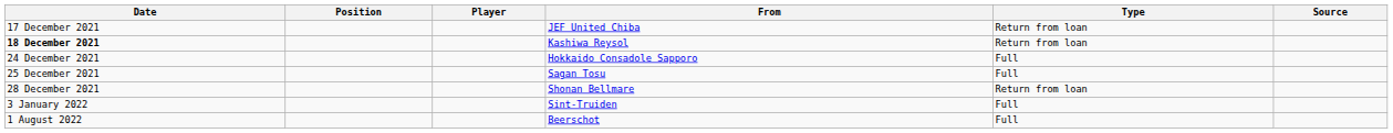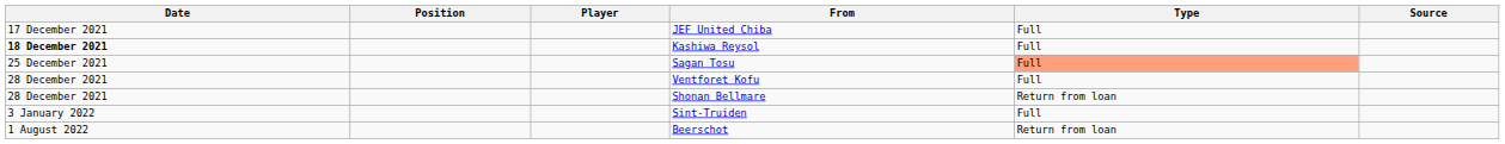JEF United Chiba | Type: Return from loan -> Full
Kashiwa Reysol | Type: Return from loan -> Full
- row: 24 December 2021 | Hokkaido Consadole Sapporo | Full
Sagan Tosu | Type: no background -> lightsalmon background
+ row: 28 December 2021 | Ventforet Kofu | Full
Beerschot | Type: Full -> Return from loan
